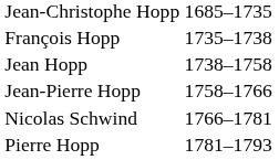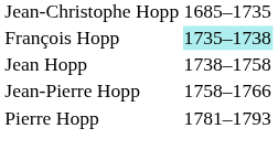François Hopp | column 2: no background -> paleturquoise background
- row: Nicolas Schwind | 1766–1781
